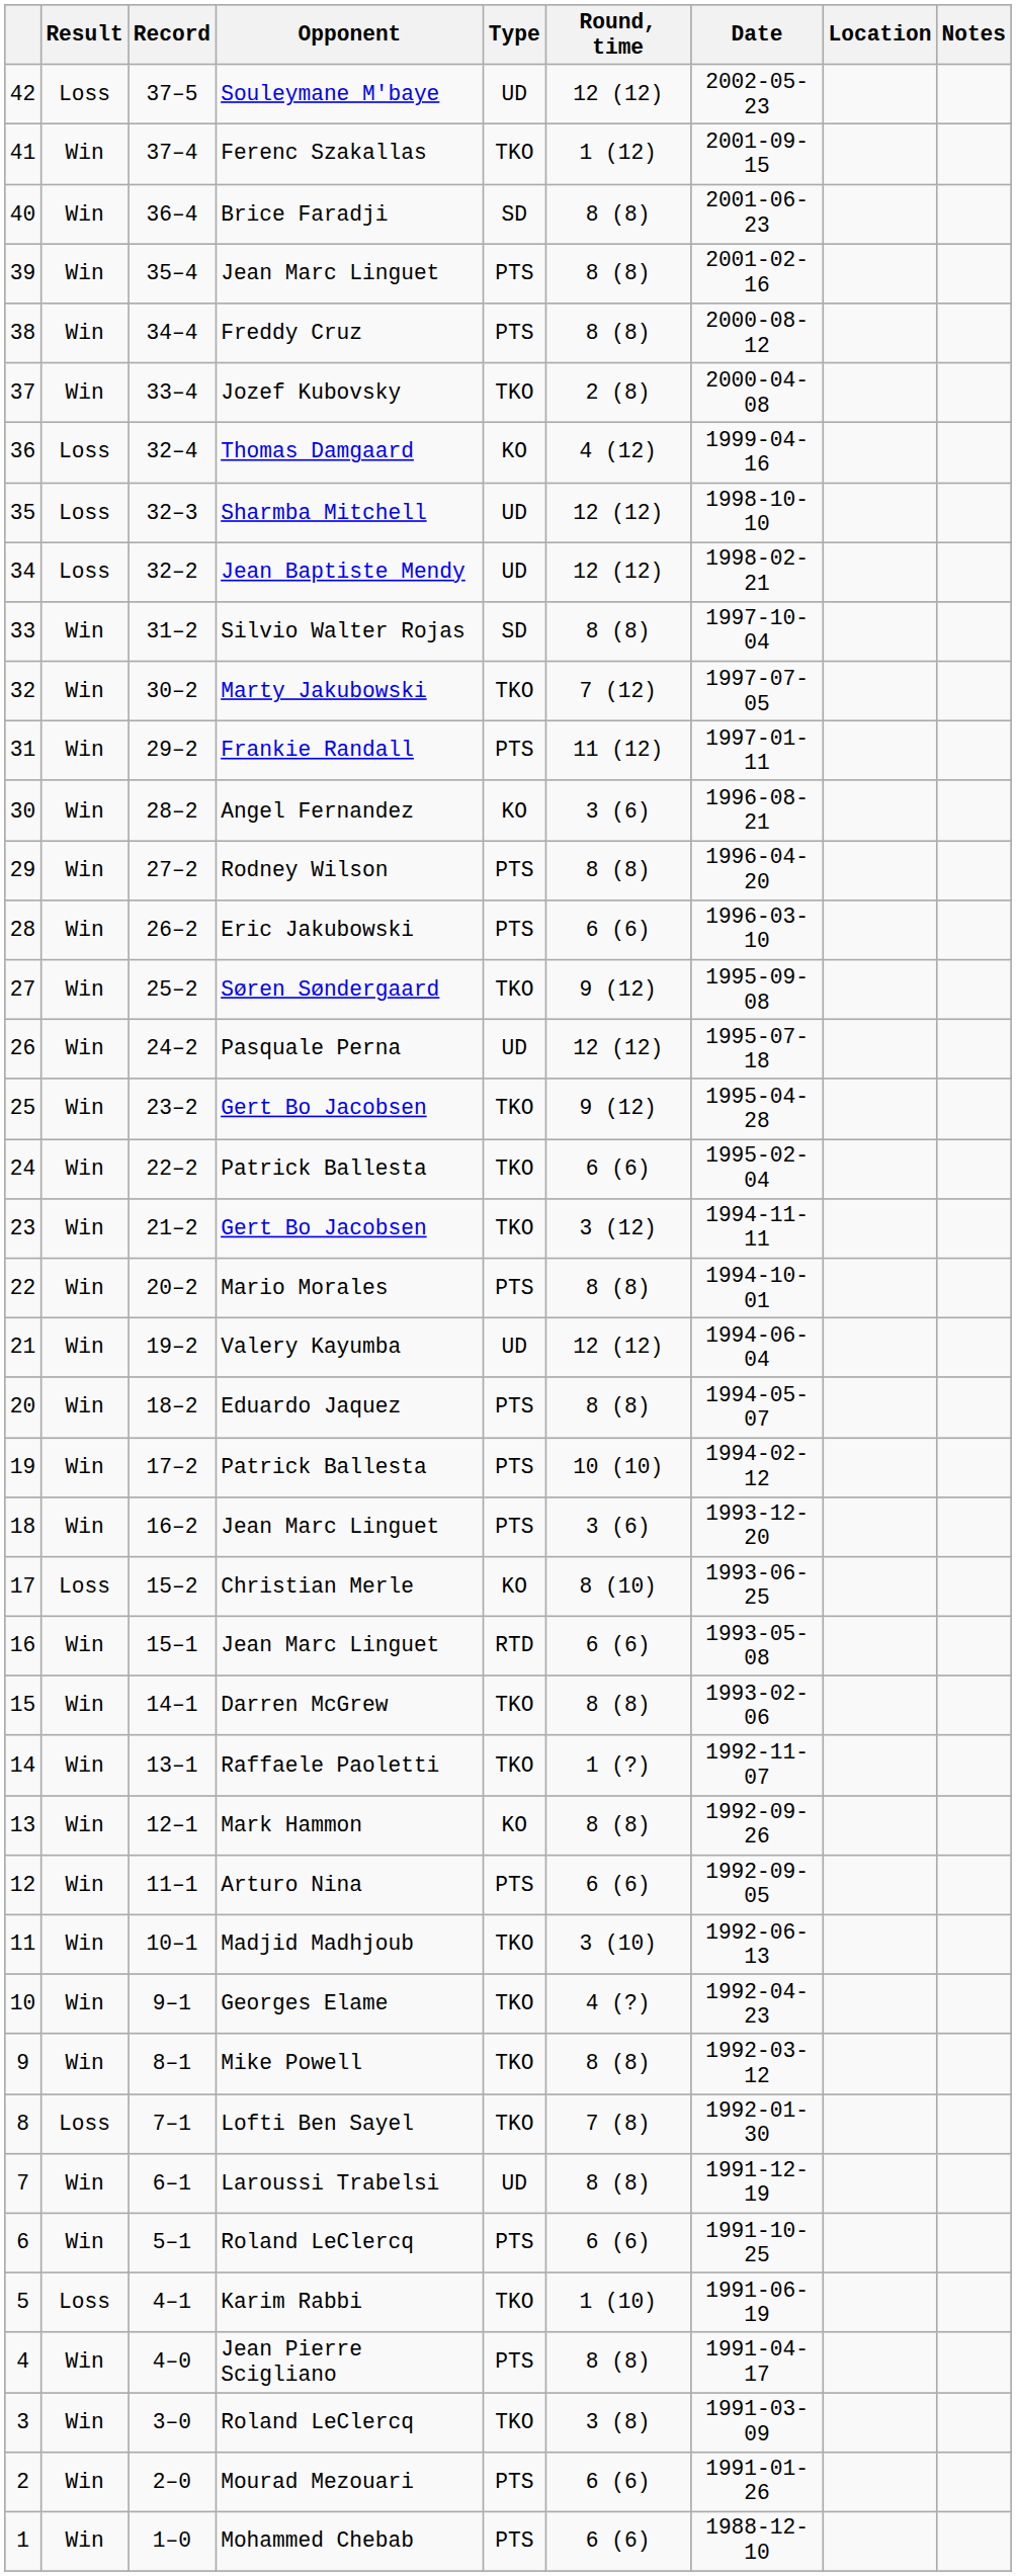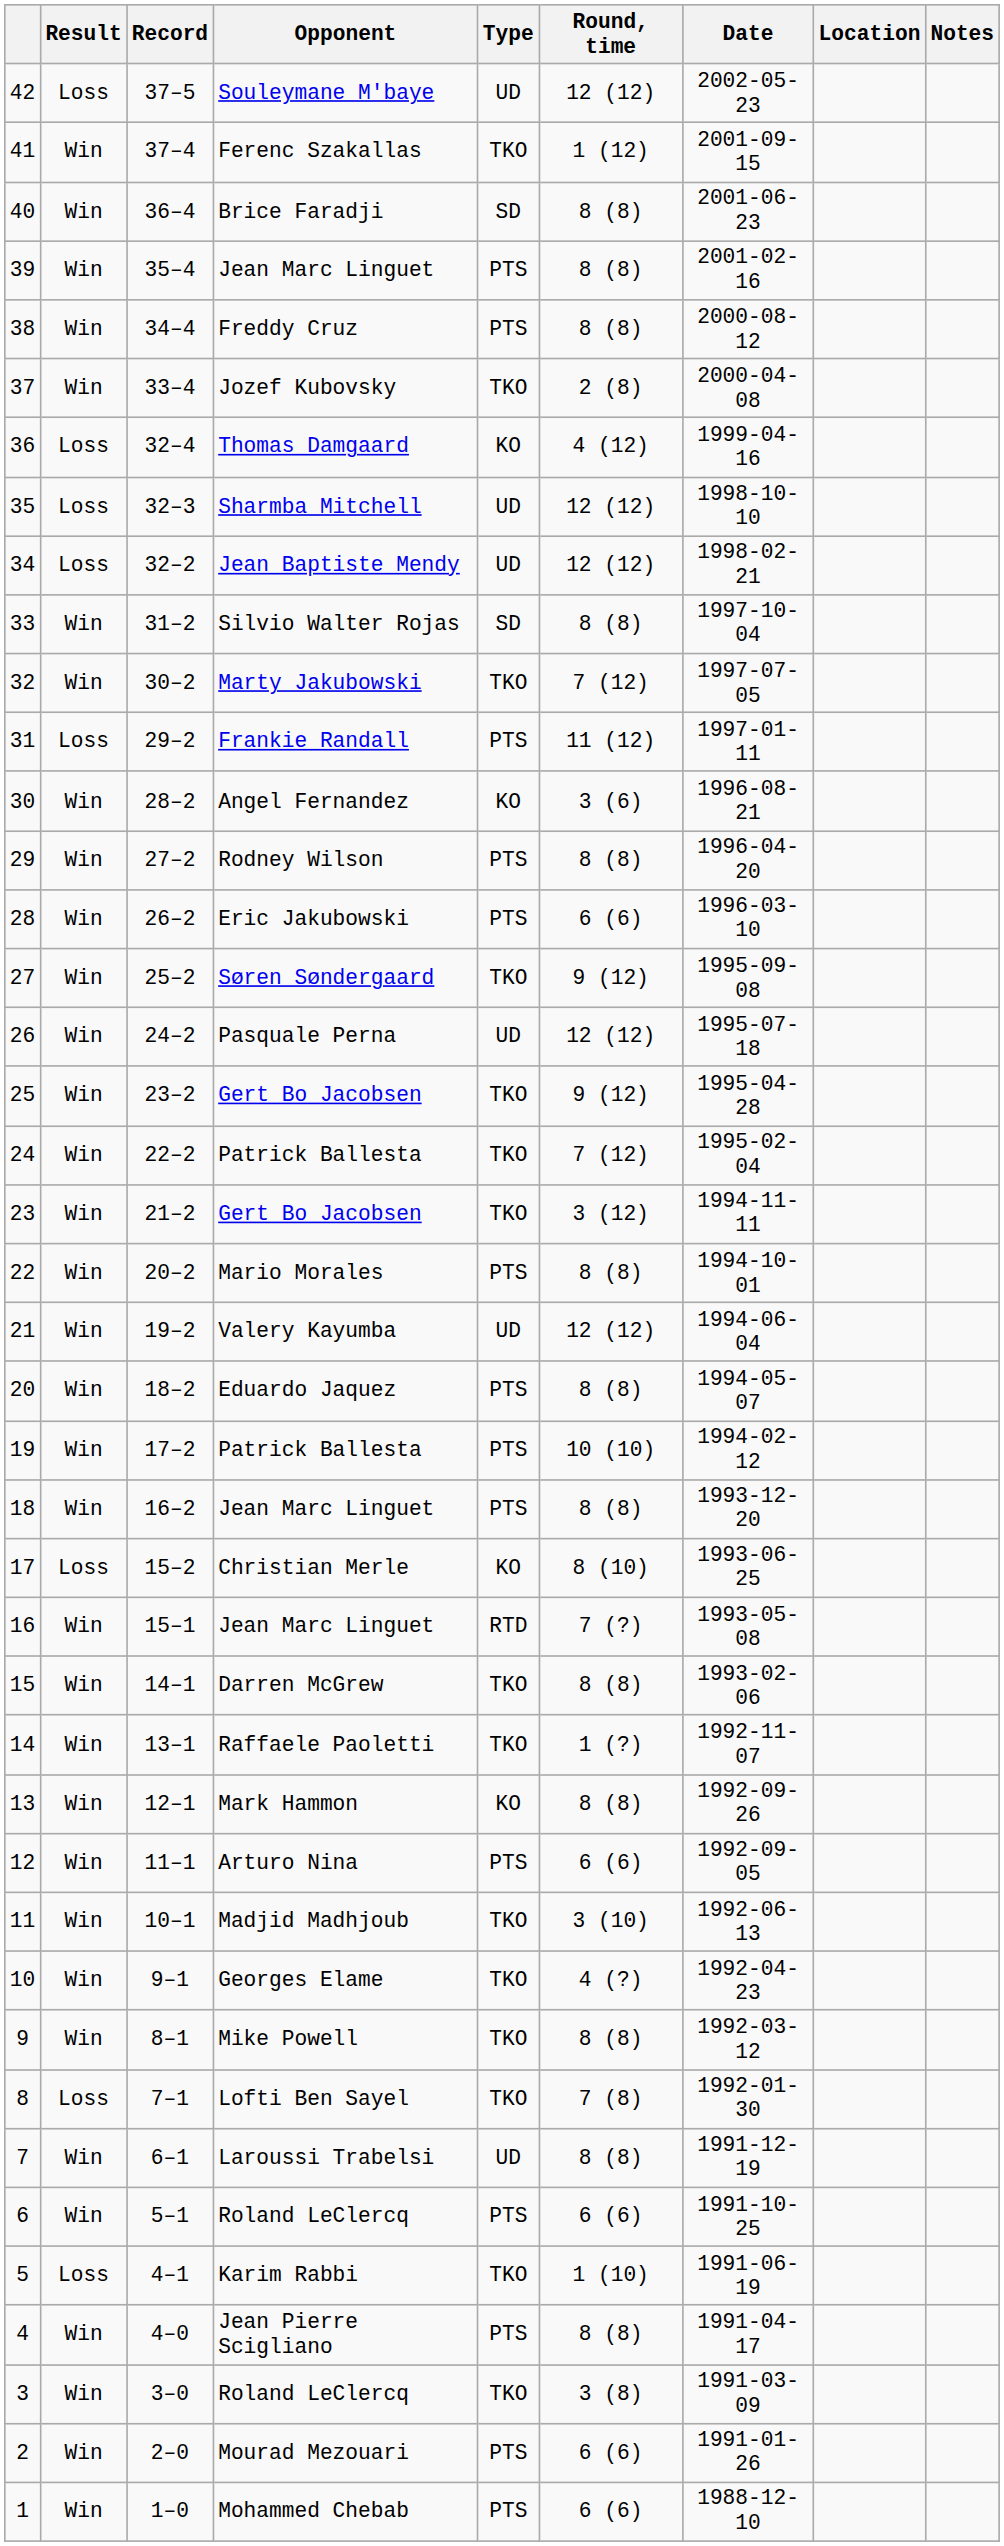31 | Result: Win -> Loss
24 | Round, time: 6 (6) -> 7 (12)
18 | Round, time: 3 (6) -> 8 (8)
16 | Round, time: 6 (6) -> 7 (?)
